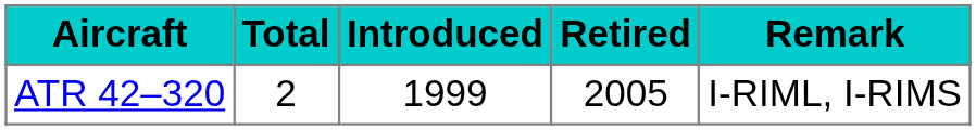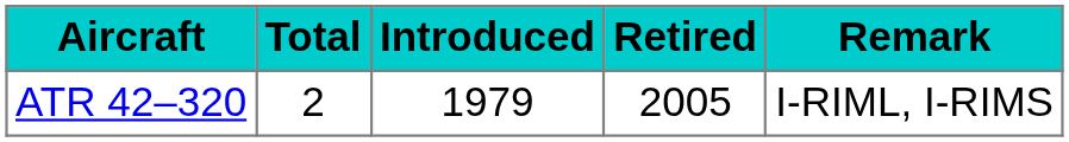ATR 42–320 | Introduced: 1999 -> 1979
